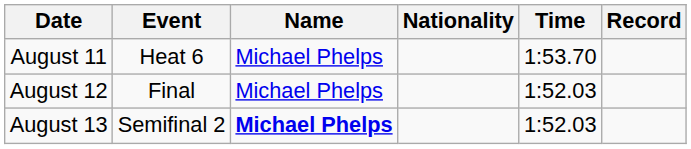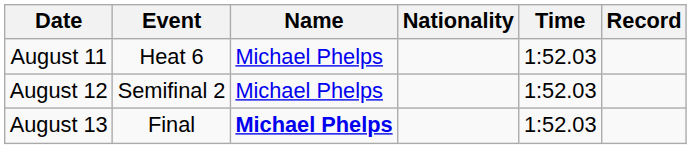August 11 | Time: 1:53.70 -> 1:52.03
August 12 | Event: Final -> Semifinal 2
August 13 | Event: Semifinal 2 -> Final
